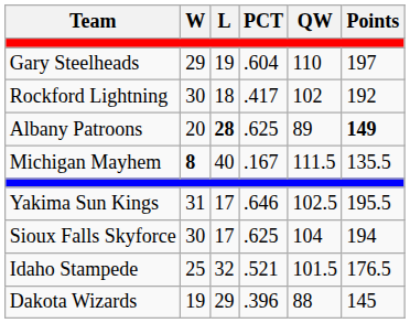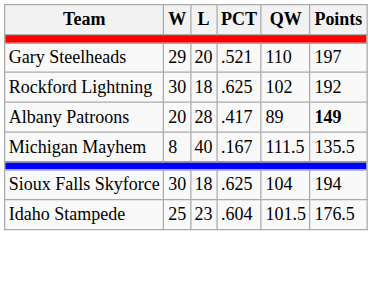Gary Steelheads | L: 19 -> 20
Gary Steelheads | PCT: .604 -> .521
Rockford Lightning | PCT: .417 -> .625
Albany Patroons | L: bold -> normal
Albany Patroons | PCT: .625 -> .417
Michigan Mayhem | W: bold -> normal
- row: Yakima Sun Kings | 31 | 17 | .646 | 102.5 | 195.5
Sioux Falls Skyforce | L: 17 -> 18
Idaho Stampede | L: 32 -> 23
Idaho Stampede | PCT: .521 -> .604
- row: Dakota Wizards | 19 | 29 | .396 | 88 | 145
